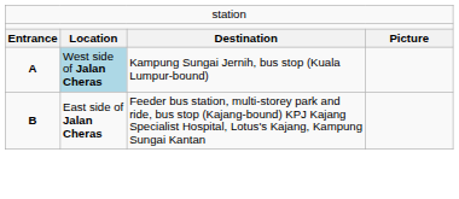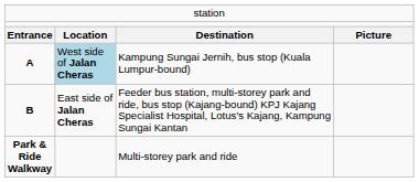+ row: Park & Ride Walkway | Multi-storey park and ride
